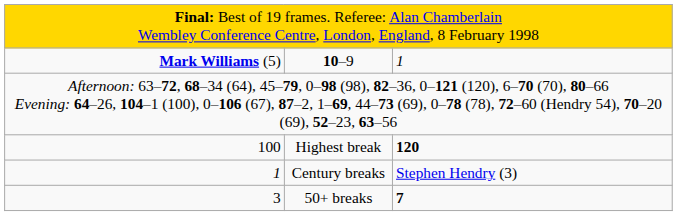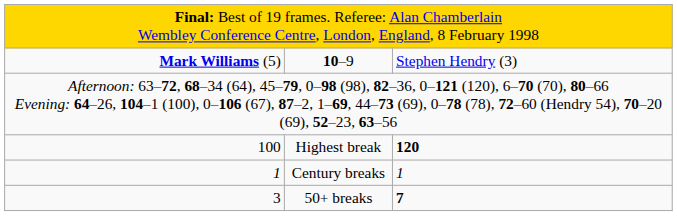10–9 | column 3: 1 -> Stephen Hendry (3)
Century breaks | column 3: Stephen Hendry (3) -> 1
